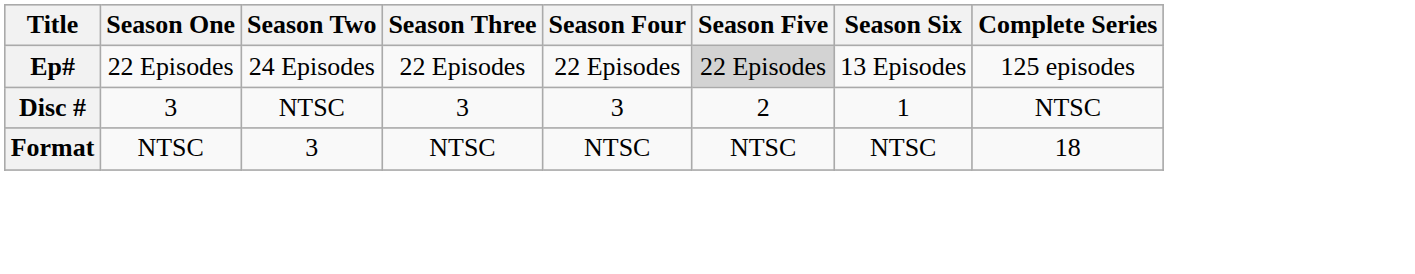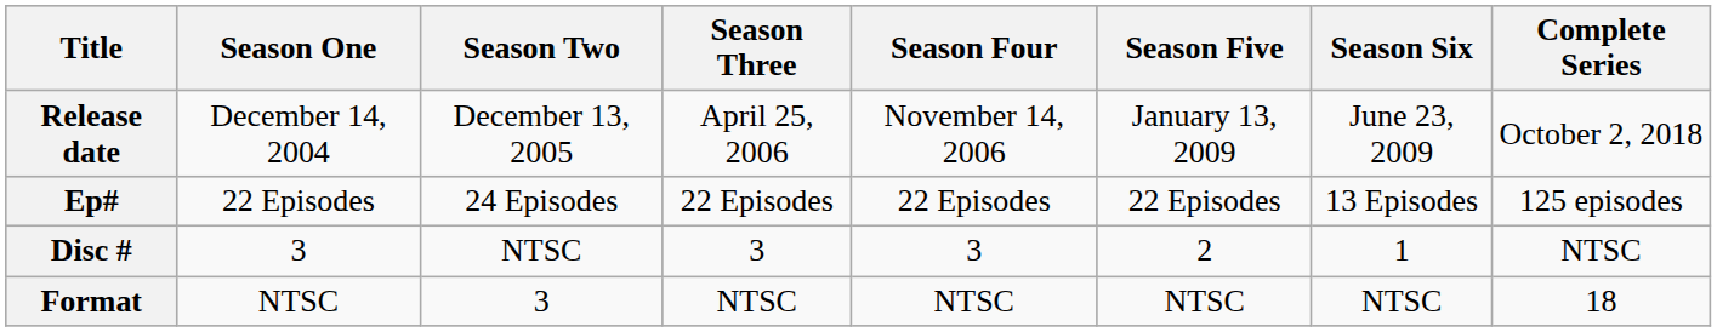+ row: Release date | December 14, 2004 | December 13, 2005 | April 25, 2006 | November 14, 2006 | January 13, 2009 | June 23, 2009 | October 2, 2018
Ep# | Season Five: lightgrey background -> no background
